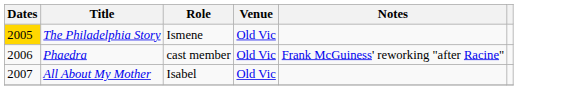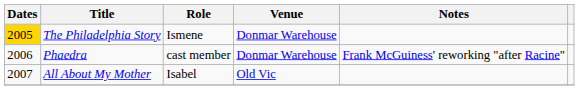The Philadelphia Story | Venue: Old Vic -> Donmar Warehouse
Phaedra | Venue: Old Vic -> Donmar Warehouse
